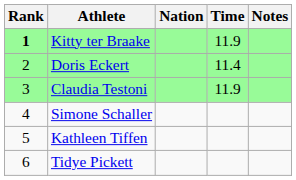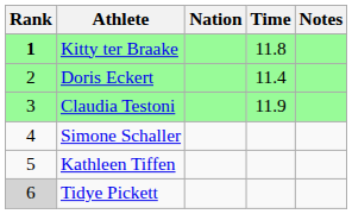Kitty ter Braake | Time: 11.9 -> 11.8
Tidye Pickett | Rank: no background -> lightgrey background
